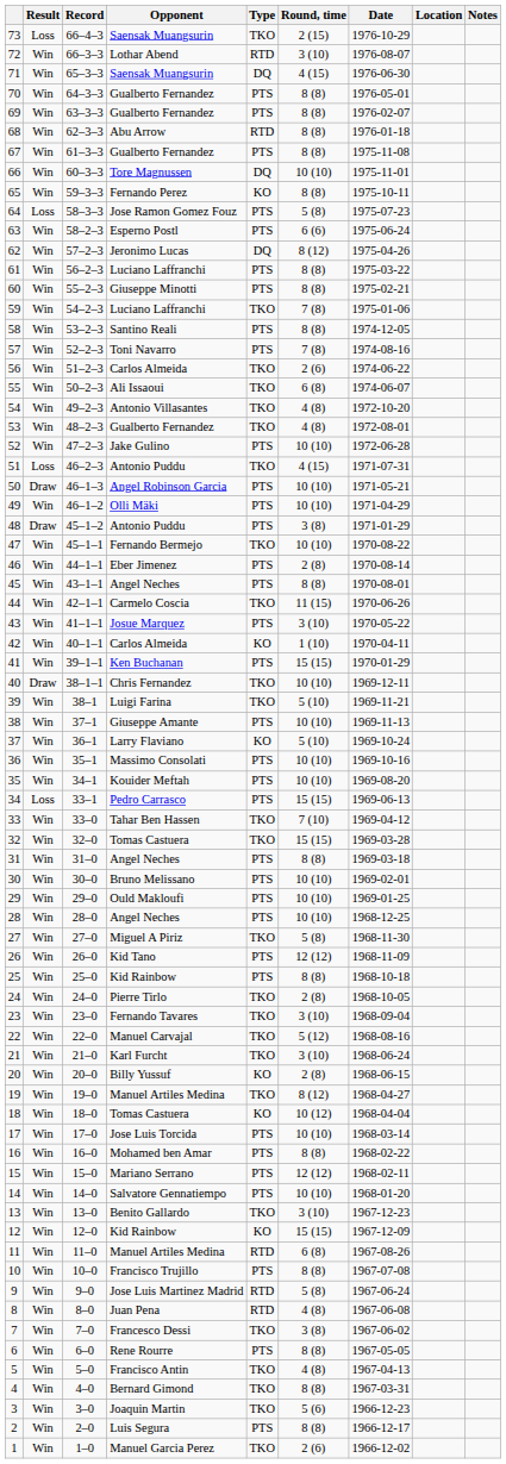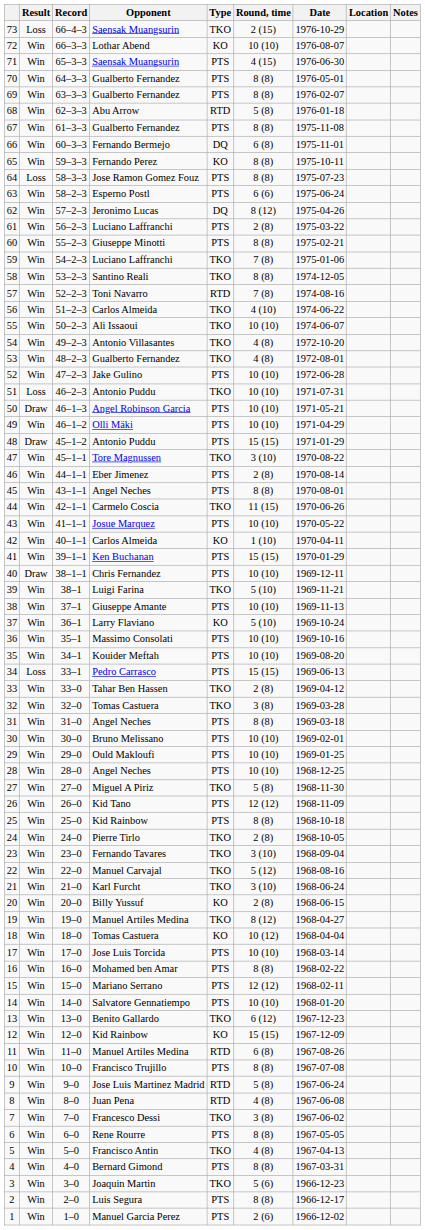72 | Type: RTD -> KO
72 | Round, time: 3 (10) -> 10 (10)
71 | Type: DQ -> PTS
68 | Round, time: 8 (8) -> 5 (8)
66 | Opponent: Tore Magnussen -> Fernando Bermejo
66 | Round, time: 10 (10) -> 6 (8)
64 | Round, time: 5 (8) -> 8 (8)
61 | Round, time: 8 (8) -> 2 (8)
58 | Type: PTS -> TKO
57 | Type: PTS -> RTD
56 | Round, time: 2 (6) -> 4 (10)
55 | Round, time: 6 (8) -> 10 (10)
51 | Round, time: 4 (15) -> 10 (10)
48 | Round, time: 3 (8) -> 15 (15)
47 | Opponent: Fernando Bermejo -> Tore Magnussen
47 | Round, time: 10 (10) -> 3 (10)
43 | Round, time: 3 (10) -> 10 (10)
40 | Type: TKO -> PTS
33 | Round, time: 7 (10) -> 2 (8)
32 | Round, time: 15 (15) -> 3 (8)
13 | Round, time: 3 (10) -> 6 (12)
4 | Type: TKO -> PTS
1 | Type: TKO -> PTS
